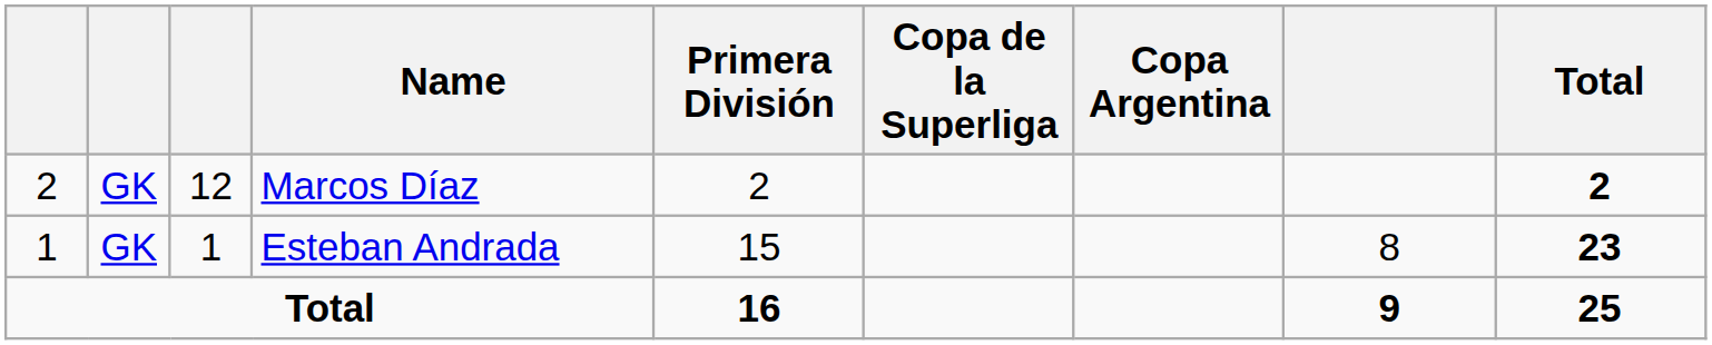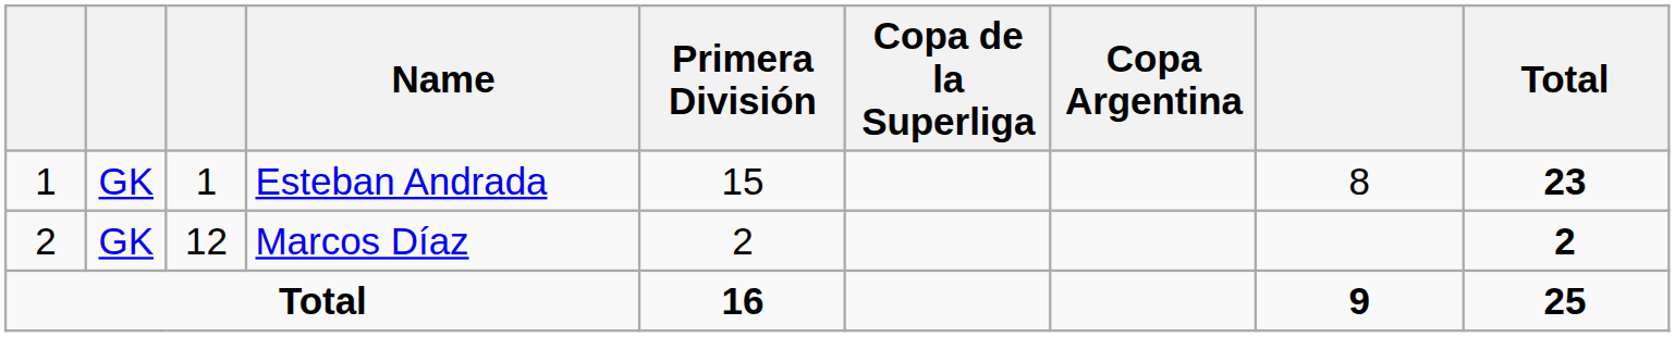rows swapped: Esteban Andrada <-> Marcos Díaz
